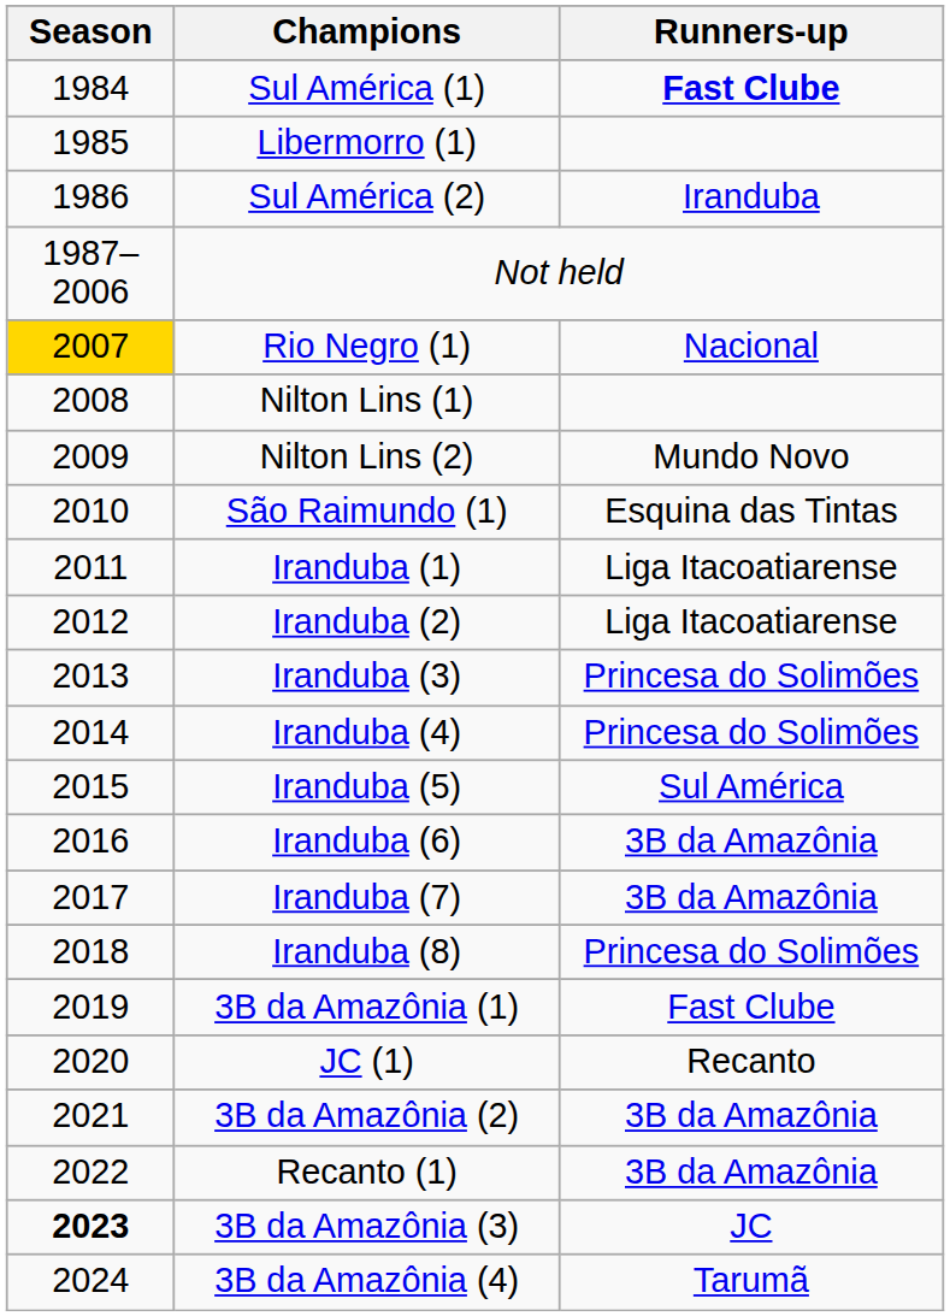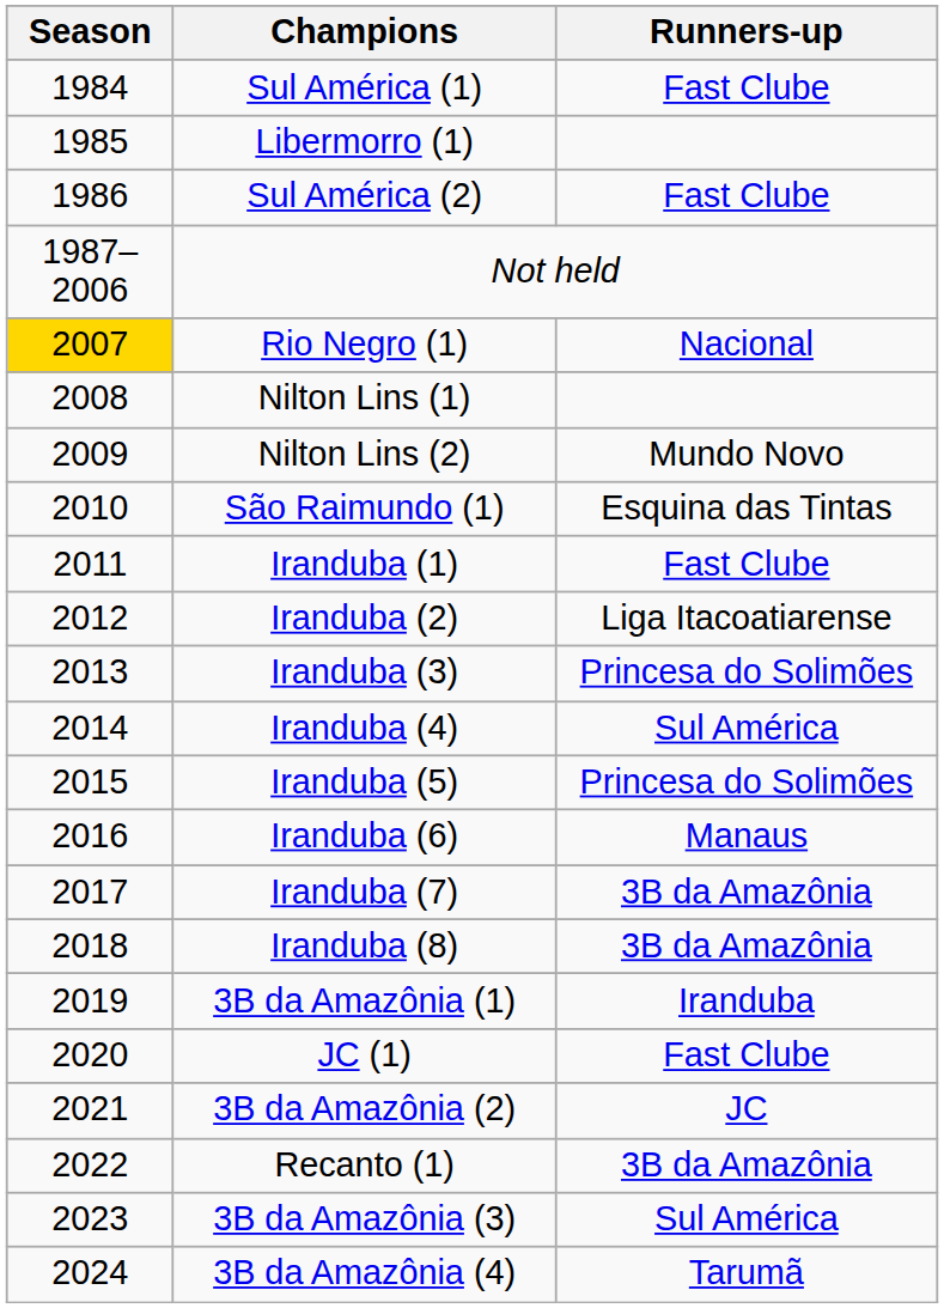Sul América (1) | Runners-up: bold -> normal
Sul América (2) | Runners-up: Iranduba -> Fast Clube
Iranduba (1) | Runners-up: Liga Itacoatiarense -> Fast Clube
Iranduba (4) | Runners-up: Princesa do Solimões -> Sul América
Iranduba (5) | Runners-up: Sul América -> Princesa do Solimões
Iranduba (6) | Runners-up: 3B da Amazônia -> Manaus
Iranduba (8) | Runners-up: Princesa do Solimões -> 3B da Amazônia
3B da Amazônia (1) | Runners-up: Fast Clube -> Iranduba
JC (1) | Runners-up: Recanto -> Fast Clube
3B da Amazônia (2) | Runners-up: 3B da Amazônia -> JC
3B da Amazônia (3) | Season: bold -> normal
3B da Amazônia (3) | Runners-up: JC -> Sul América
